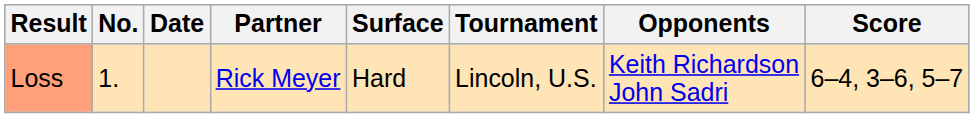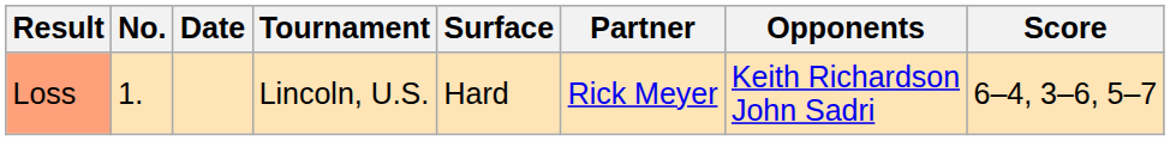columns swapped: Tournament <-> Partner
